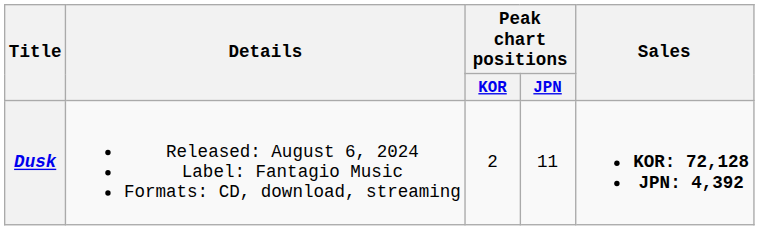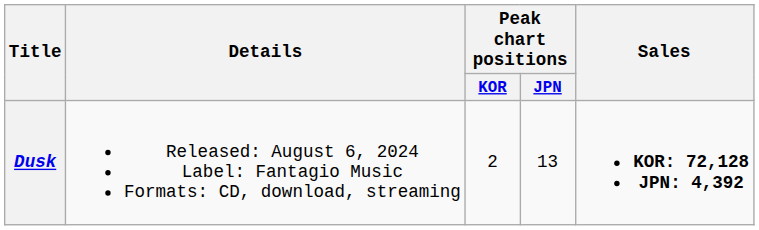Dusk | Peak chart positions / JPN: 11 -> 13
